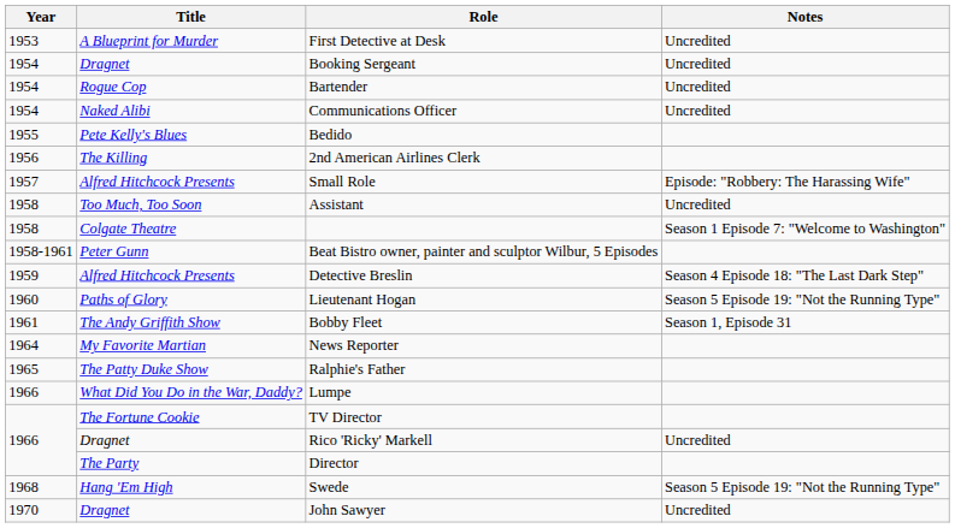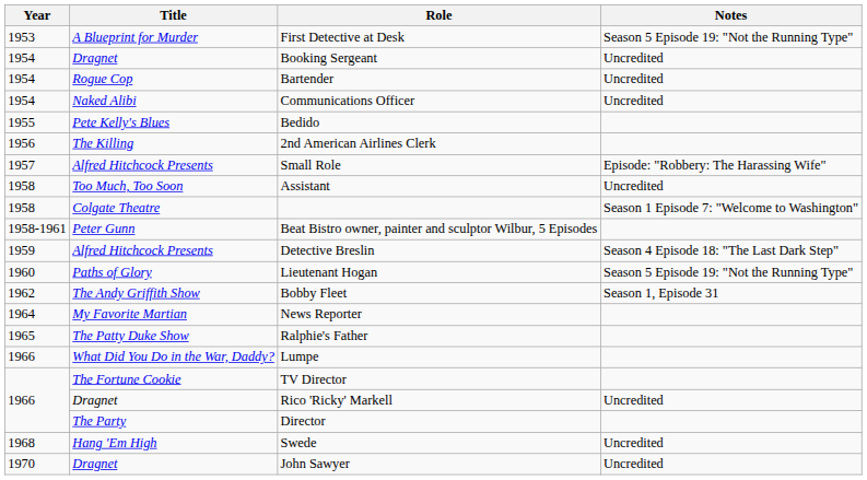First Detective at Desk | Notes: Uncredited -> Season 5 Episode 19: "Not the Running Type"
Bobby Fleet | Year: 1961 -> 1962
Swede | Notes: Season 5 Episode 19: "Not the Running Type" -> Uncredited
